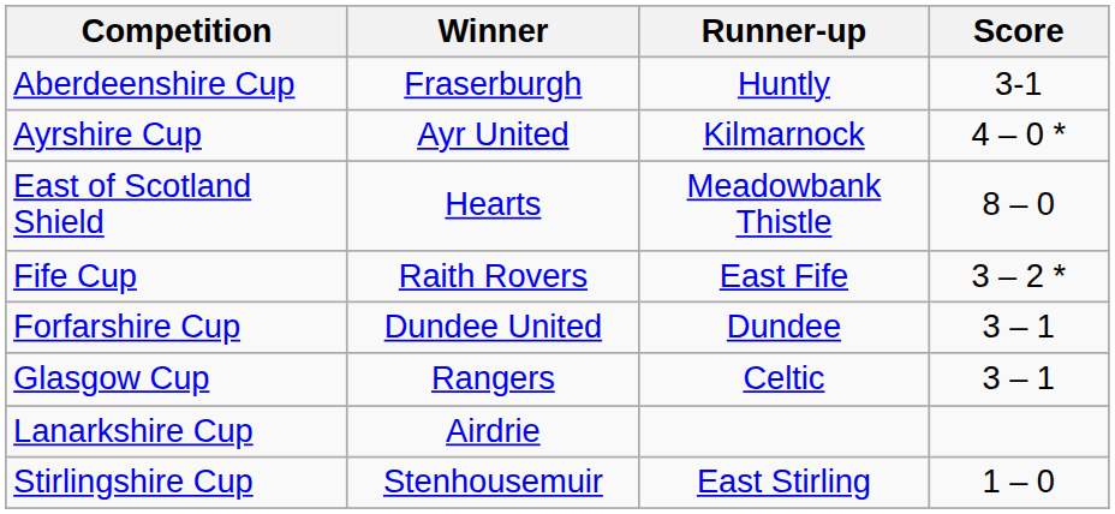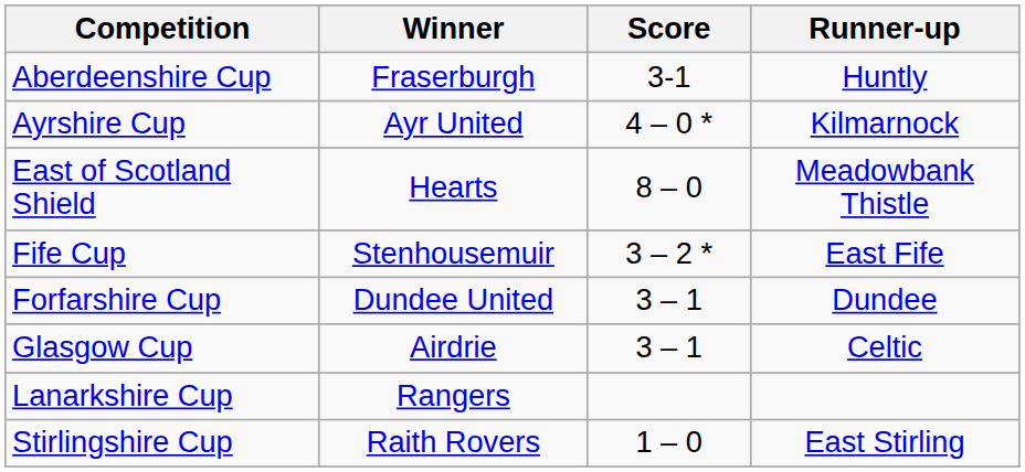columns swapped: Score <-> Runner-up
Fife Cup | Winner: Raith Rovers -> Stenhousemuir
Glasgow Cup | Winner: Rangers -> Airdrie
Lanarkshire Cup | Winner: Airdrie -> Rangers
Stirlingshire Cup | Winner: Stenhousemuir -> Raith Rovers
